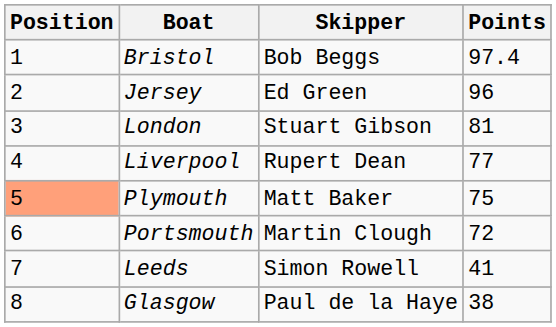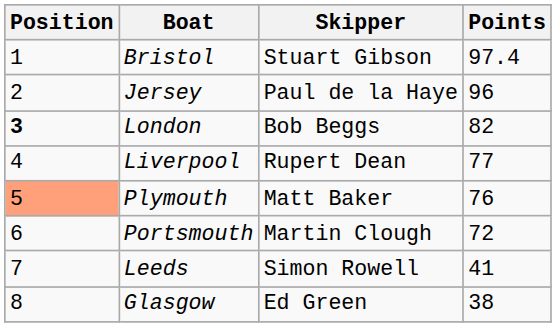Bristol | Skipper: Bob Beggs -> Stuart Gibson
Jersey | Skipper: Ed Green -> Paul de la Haye
London | Position: normal -> bold
London | Skipper: Stuart Gibson -> Bob Beggs
London | Points: 81 -> 82
Plymouth | Points: 75 -> 76
Glasgow | Skipper: Paul de la Haye -> Ed Green
